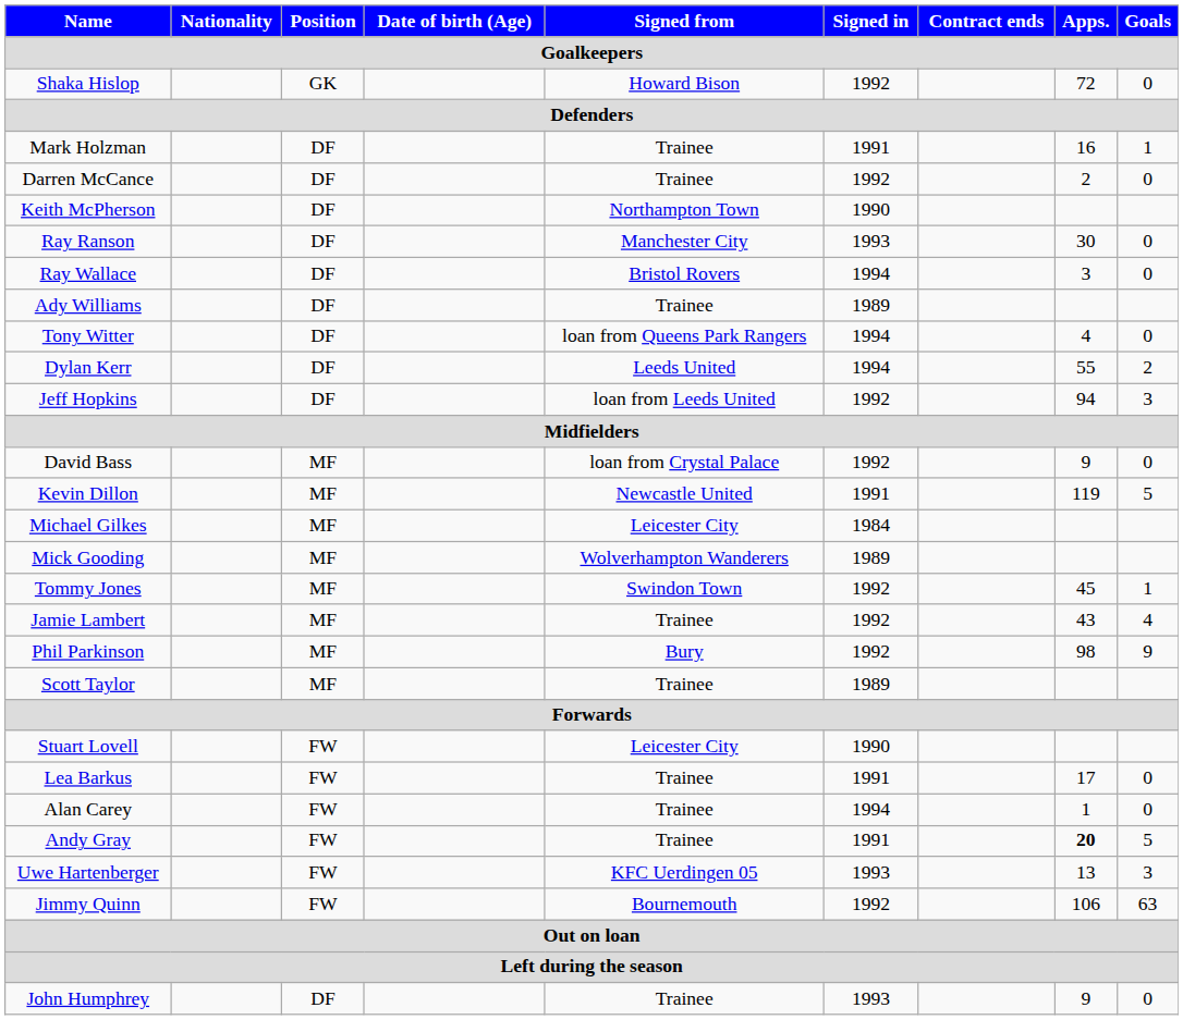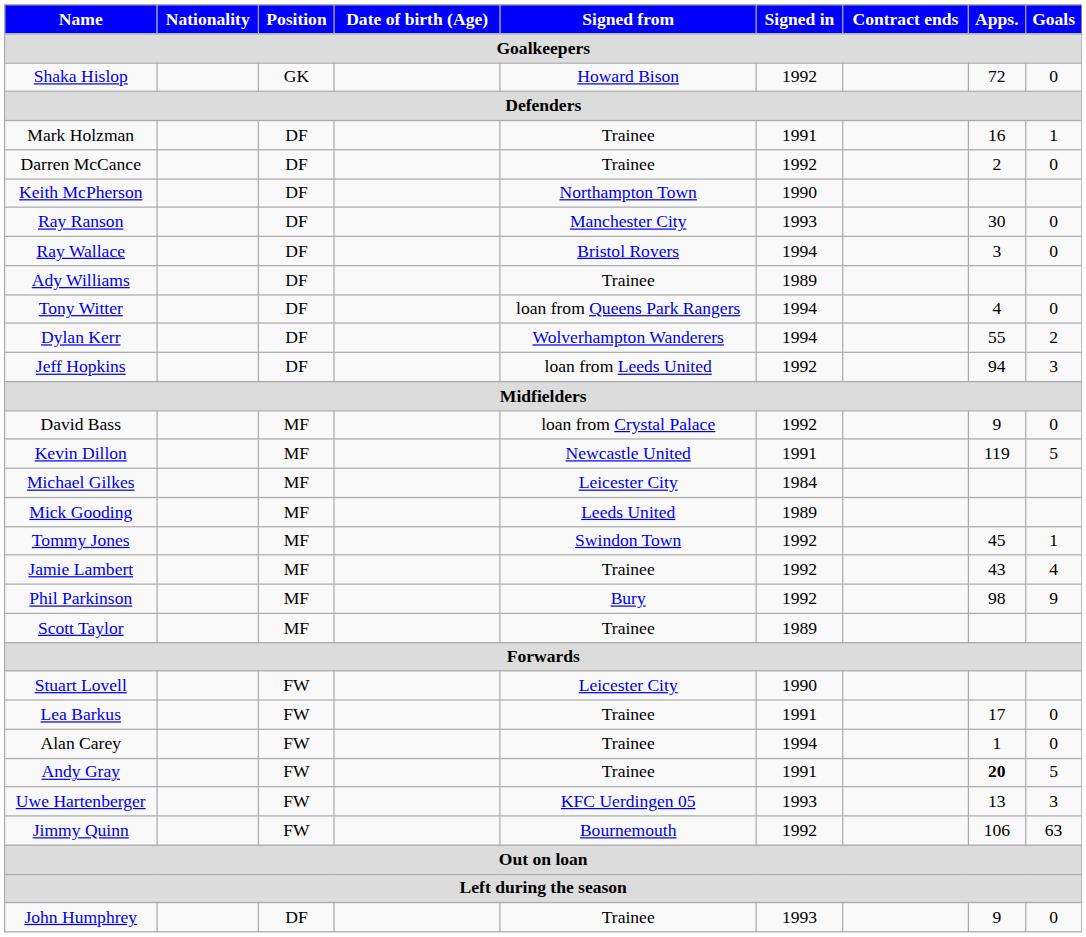Dylan Kerr | Signed from: Leeds United -> Wolverhampton Wanderers
Mick Gooding | Signed from: Wolverhampton Wanderers -> Leeds United
